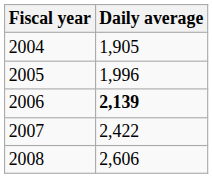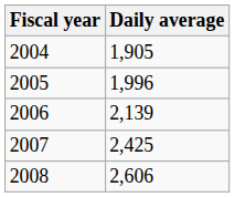2006 | Daily average: bold -> normal
2007 | Daily average: 2,422 -> 2,425
